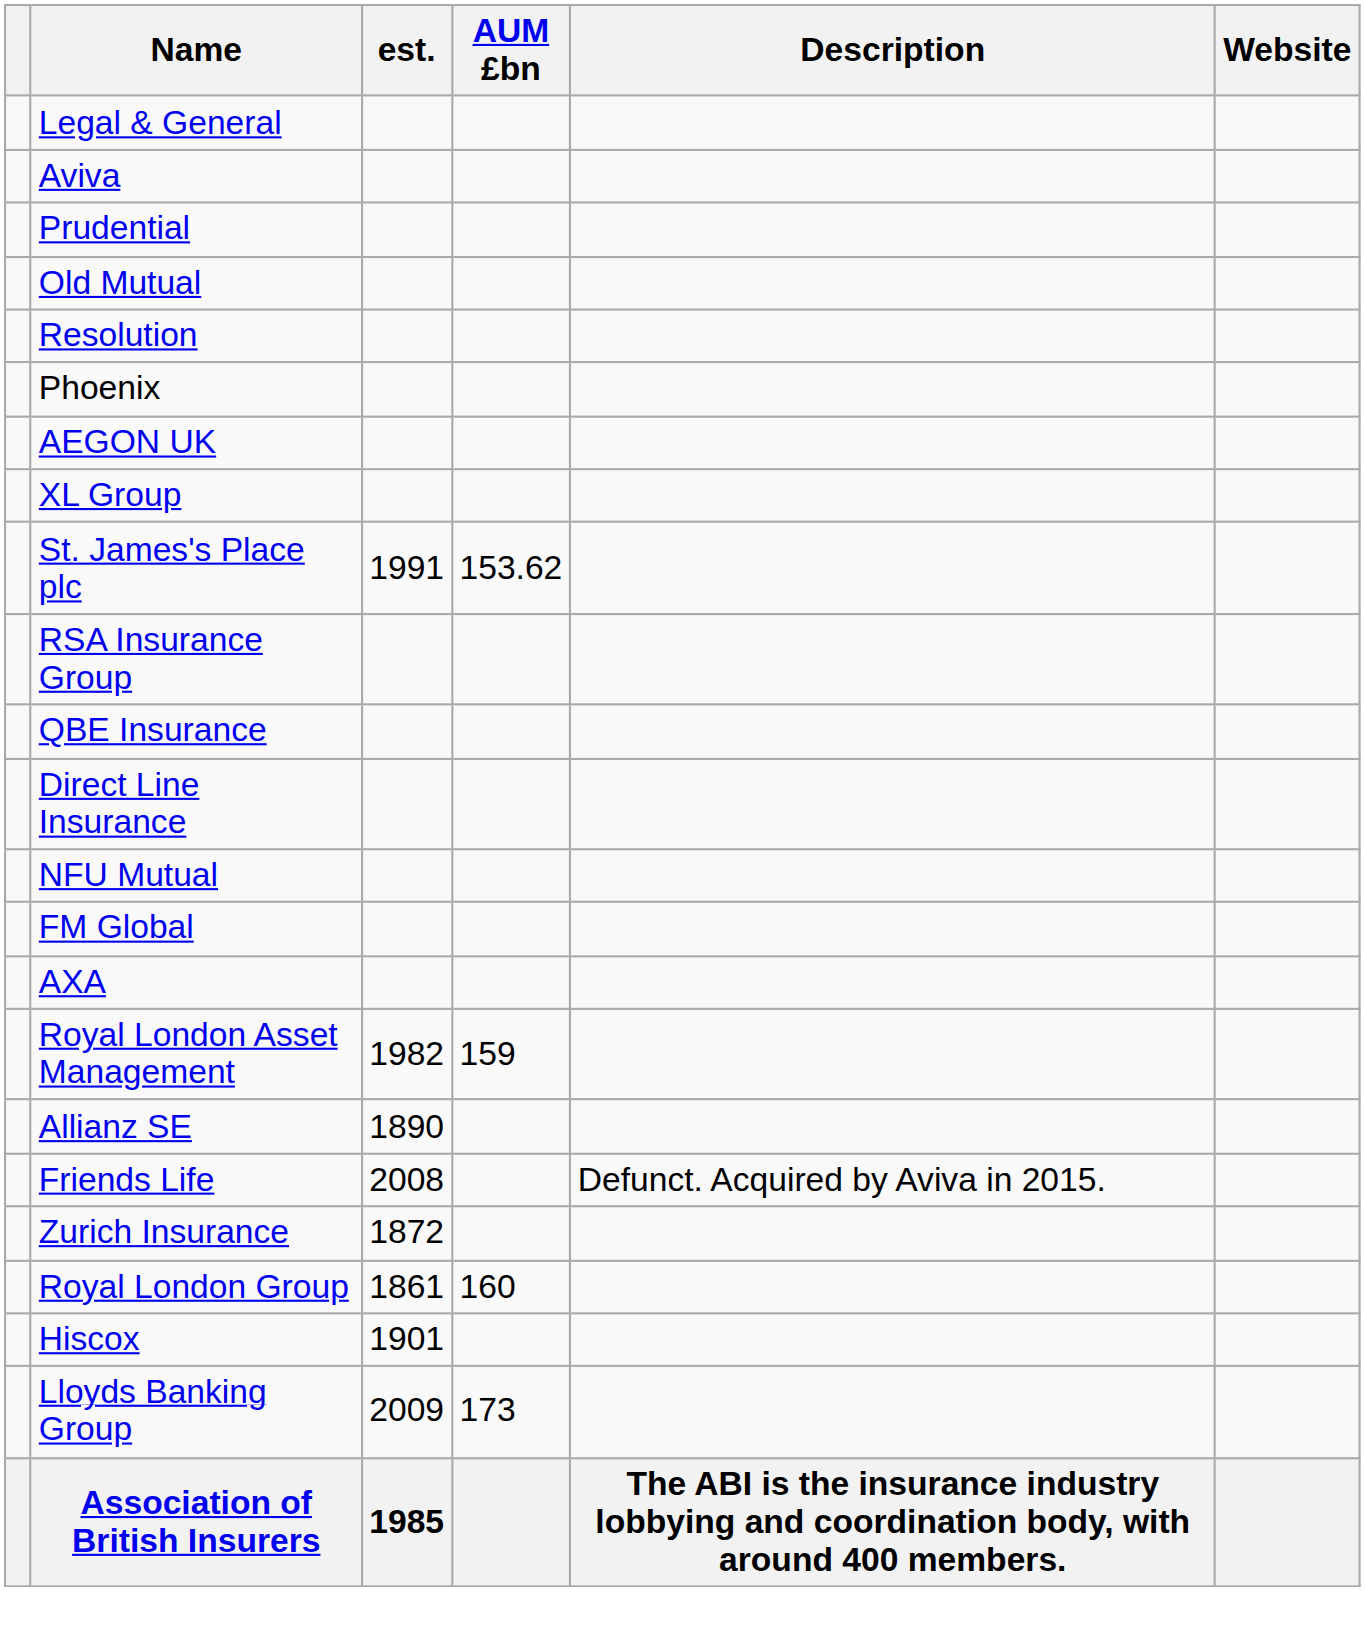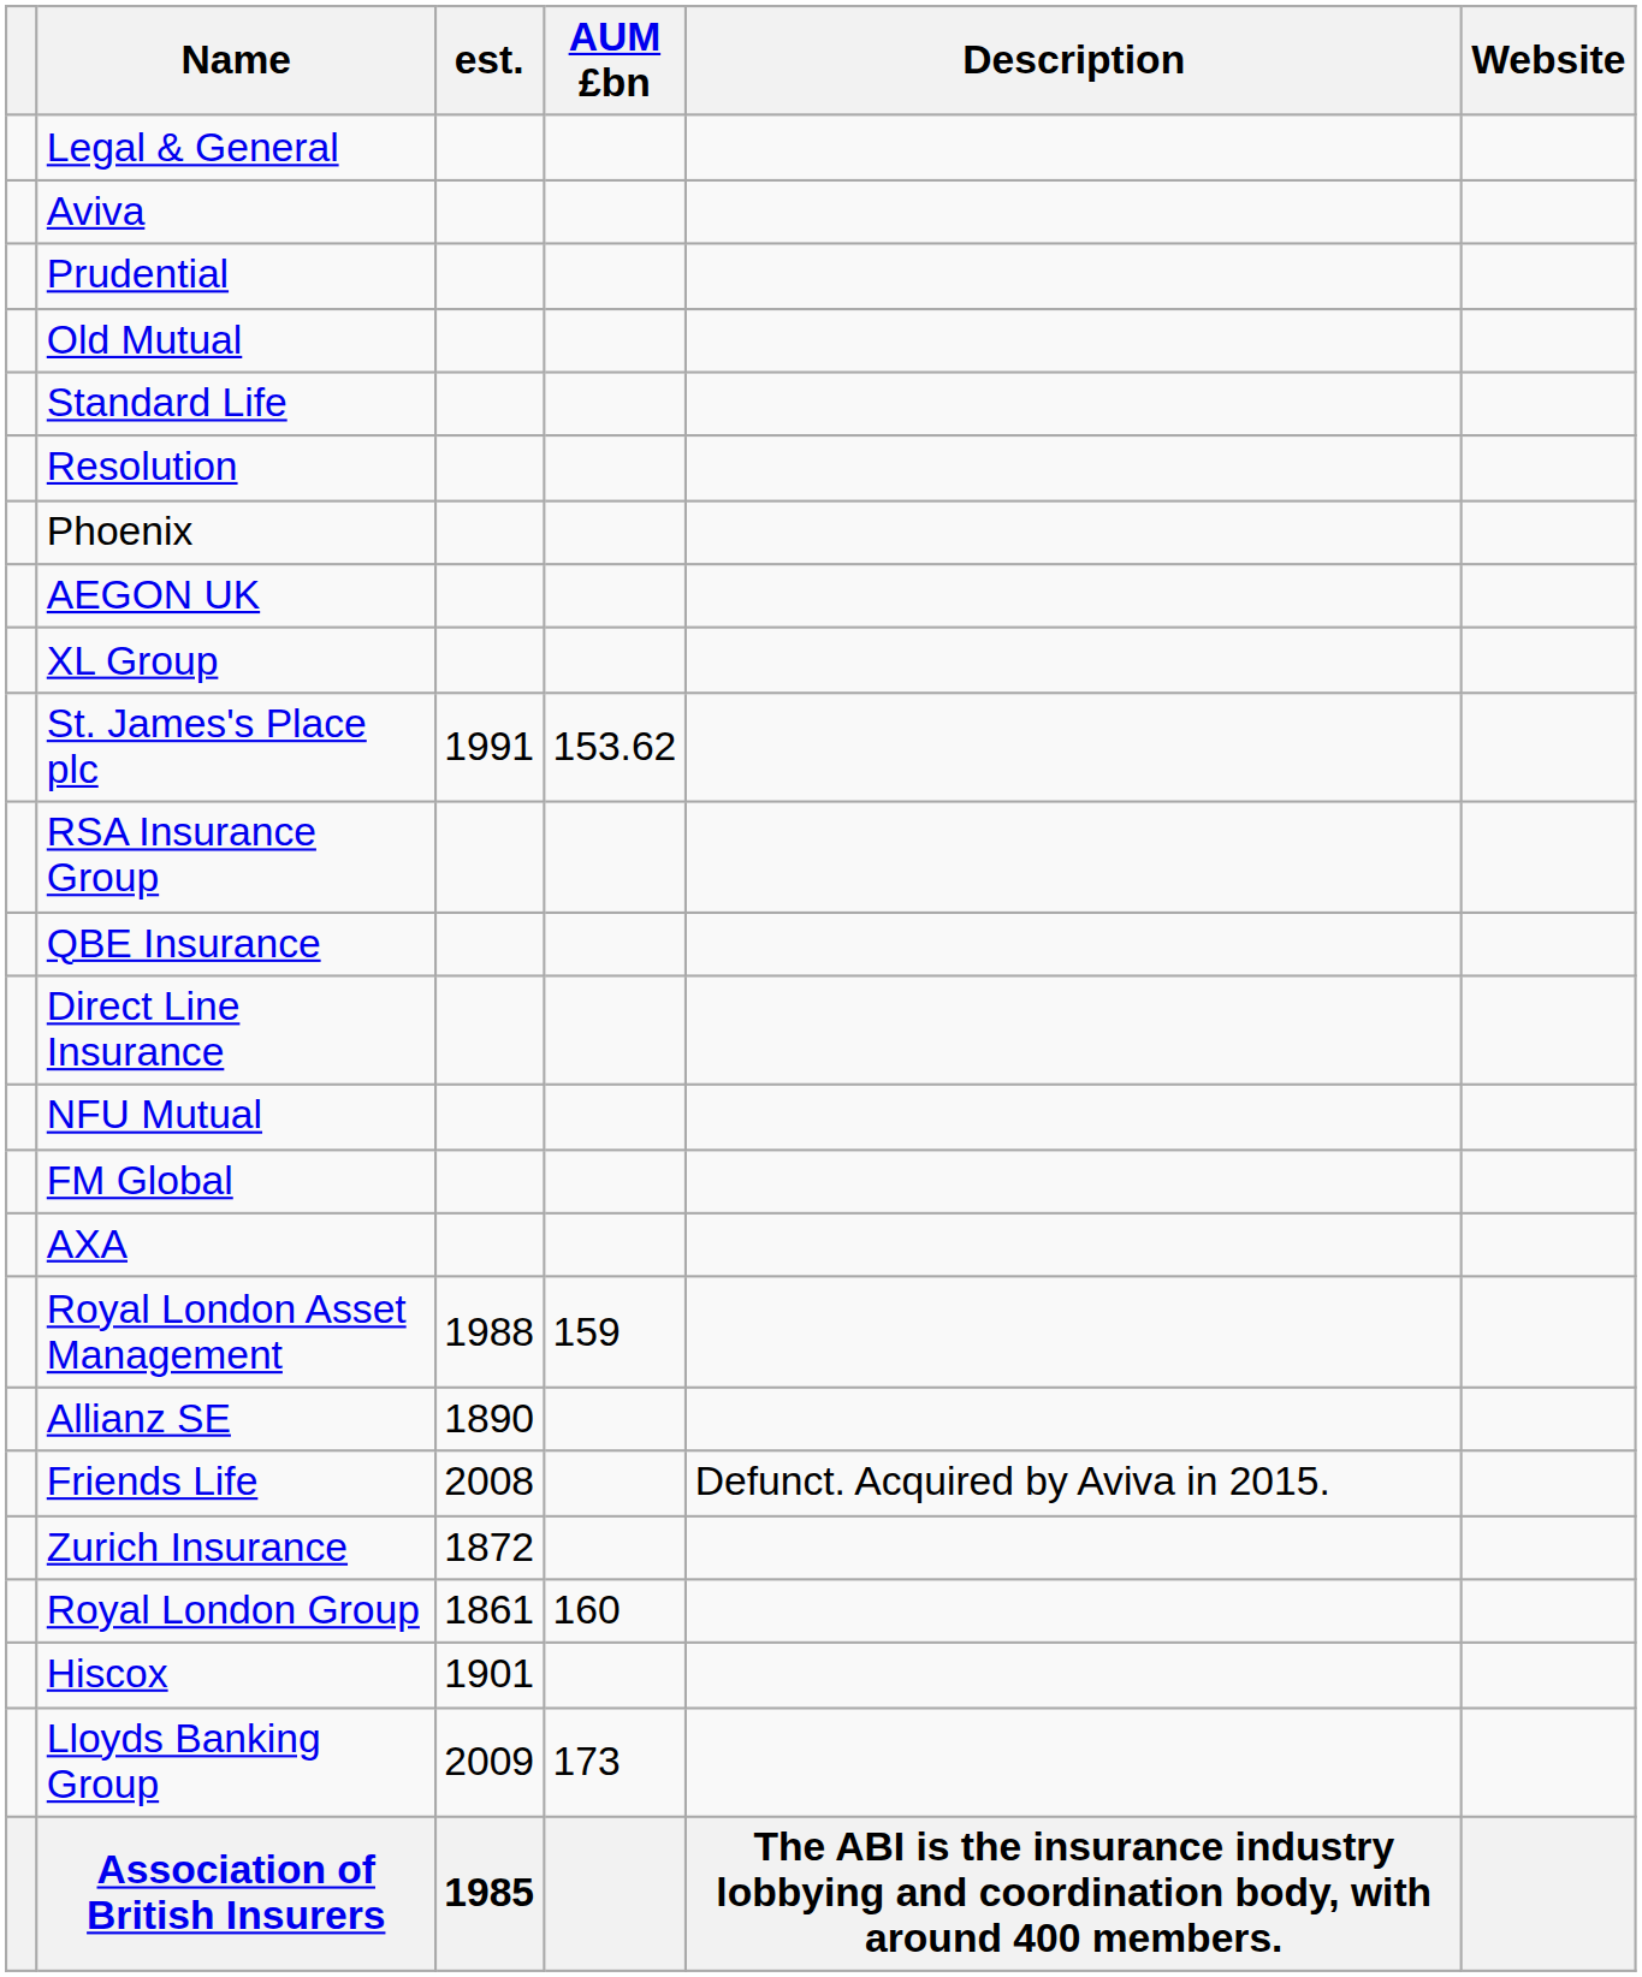+ row: Standard Life
Royal London Asset Management | est.: 1982 -> 1988
